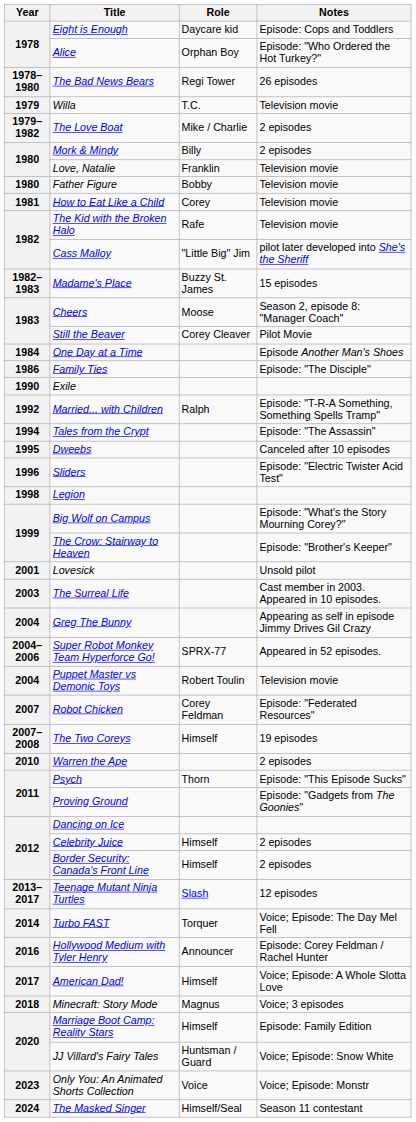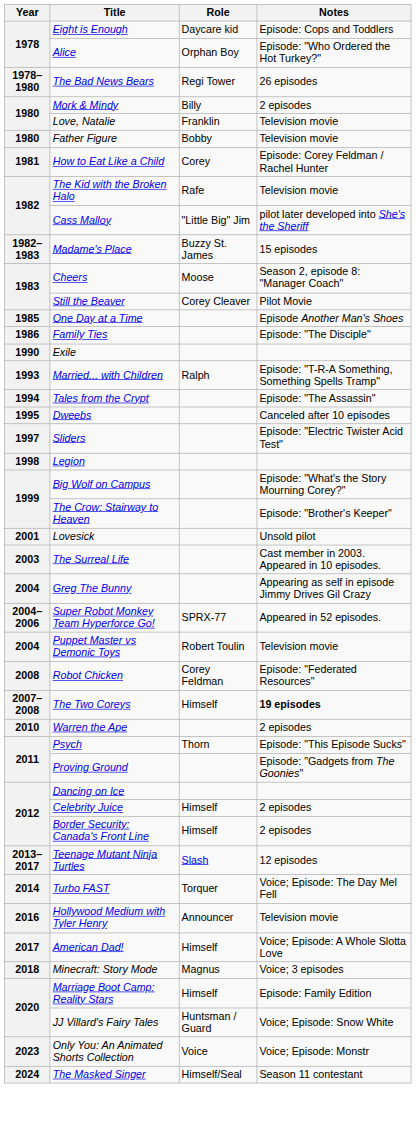- row: 1979 | Willa | T.C. | Television movie
- row: 1979–1982 | The Love Boat | Mike / Charlie | 2 episodes
How to Eat Like a Child | Notes: Television movie -> Episode: Corey Feldman / Rachel Hunter
One Day at a Time | Year: 1984 -> 1985
Married... with Children | Year: 1992 -> 1993
Sliders | Year: 1996 -> 1997
Robot Chicken | Year: 2007 -> 2008
The Two Coreys | Notes: normal -> bold
Hollywood Medium with Tyler Henry | Notes: Episode: Corey Feldman / Rachel Hunter -> Television movie
